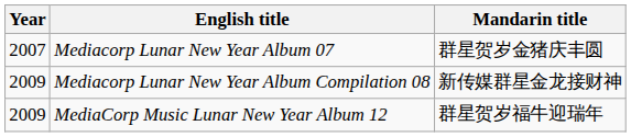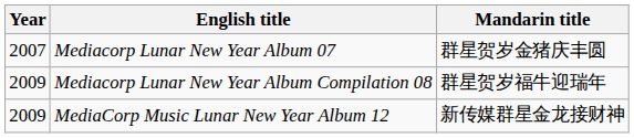Mediacorp Lunar New Year Album Compilation 08 | Mandarin title: 新传媒群星金龙接财神 -> 群星贺岁福牛迎瑞年
MediaCorp Music Lunar New Year Album 12 | Mandarin title: 群星贺岁福牛迎瑞年 -> 新传媒群星金龙接财神
